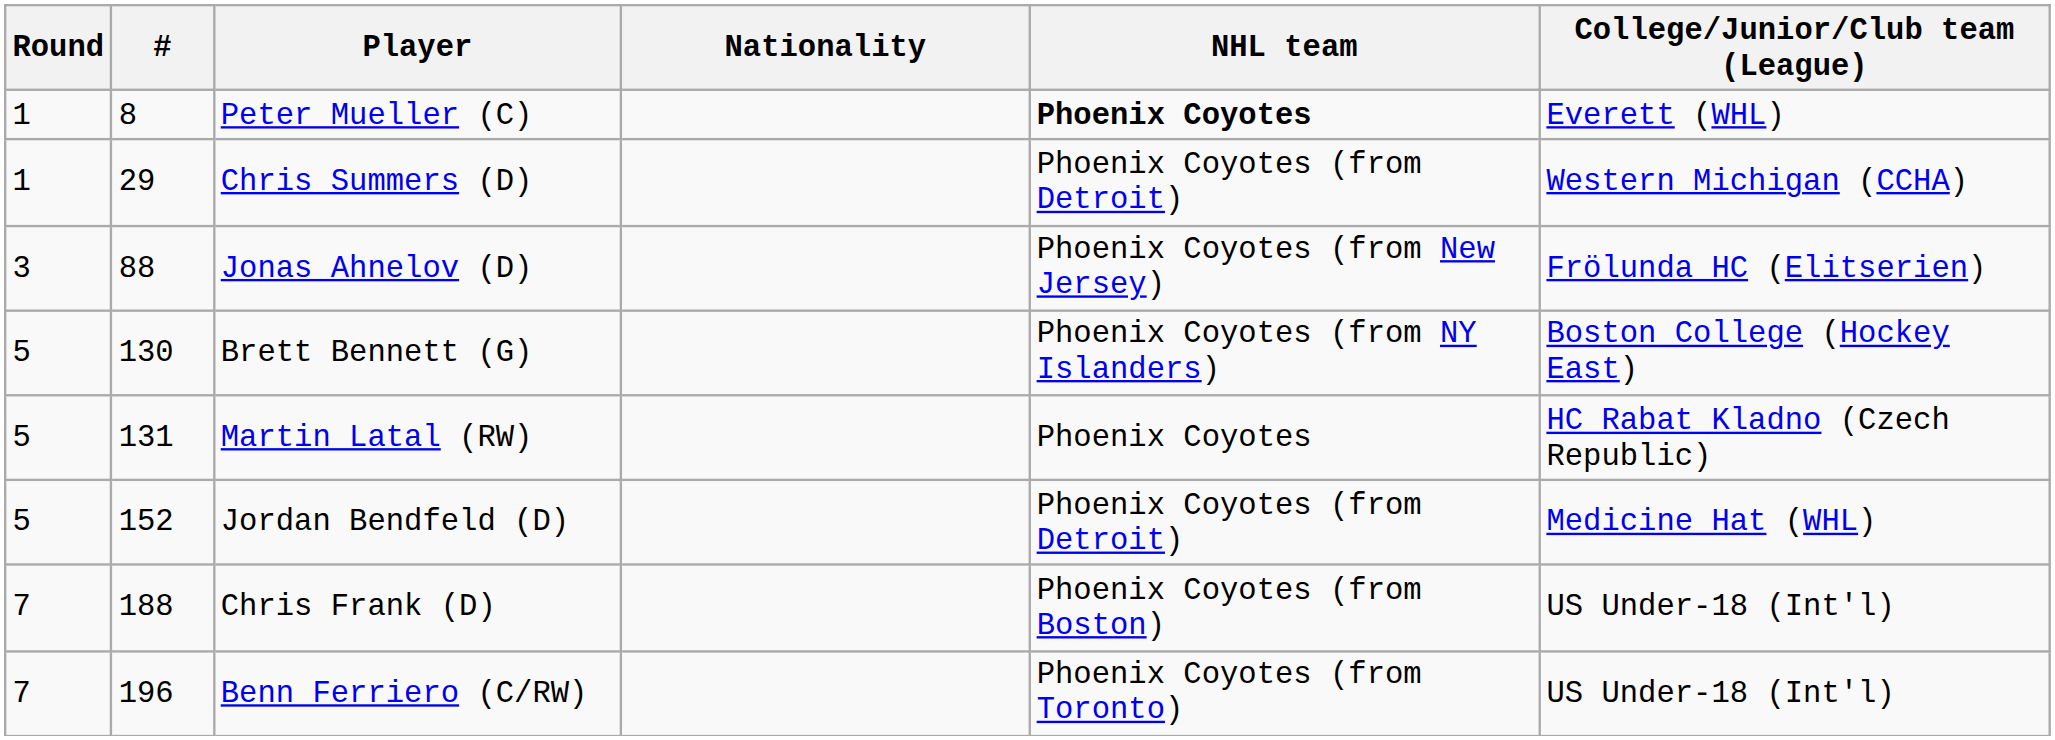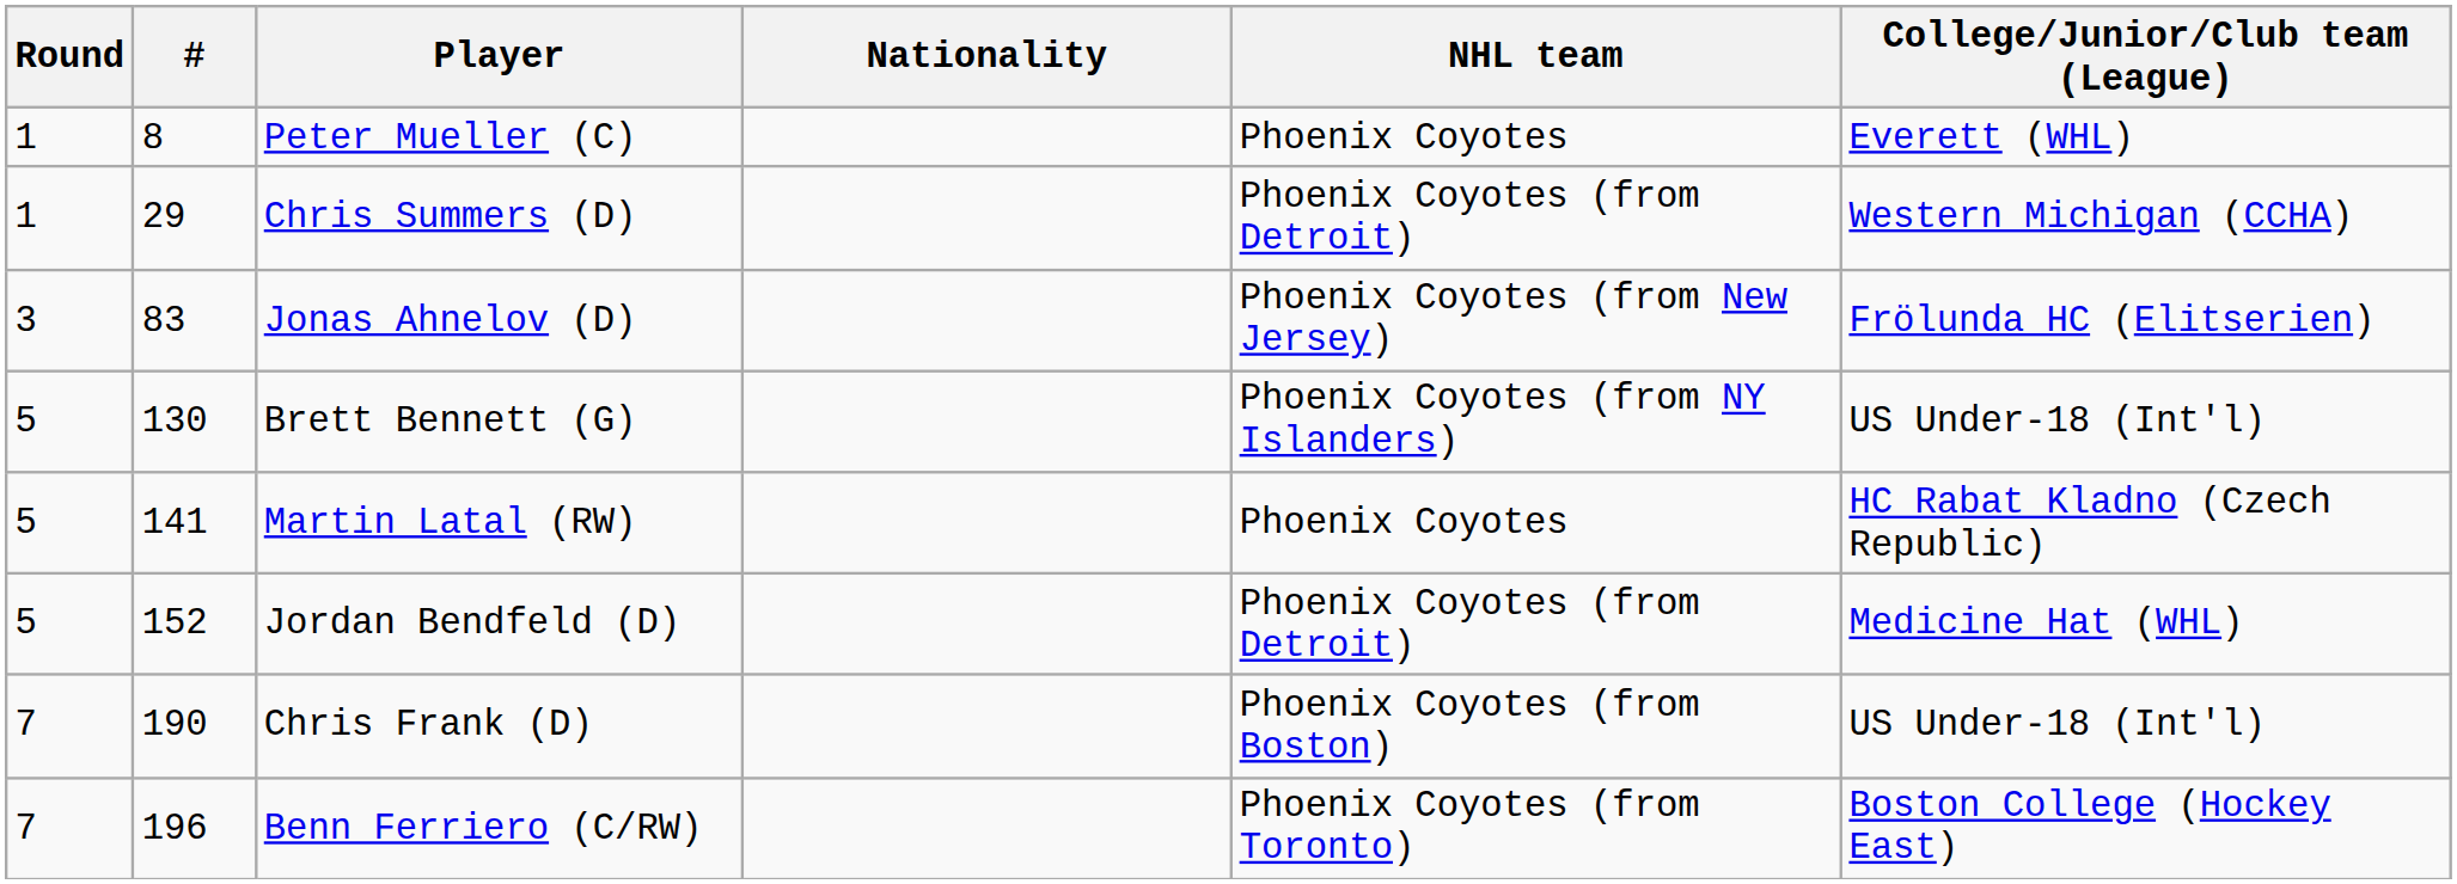Peter Mueller (C) | NHL team: bold -> normal
Jonas Ahnelov (D) | #: 88 -> 83
Brett Bennett (G) | College/Junior/Club team (League): Boston College (Hockey East) -> US Under-18 (Int'l)
Martin Latal (RW) | #: 131 -> 141
Chris Frank (D) | #: 188 -> 190
Benn Ferriero (C/RW) | College/Junior/Club team (League): US Under-18 (Int'l) -> Boston College (Hockey East)
